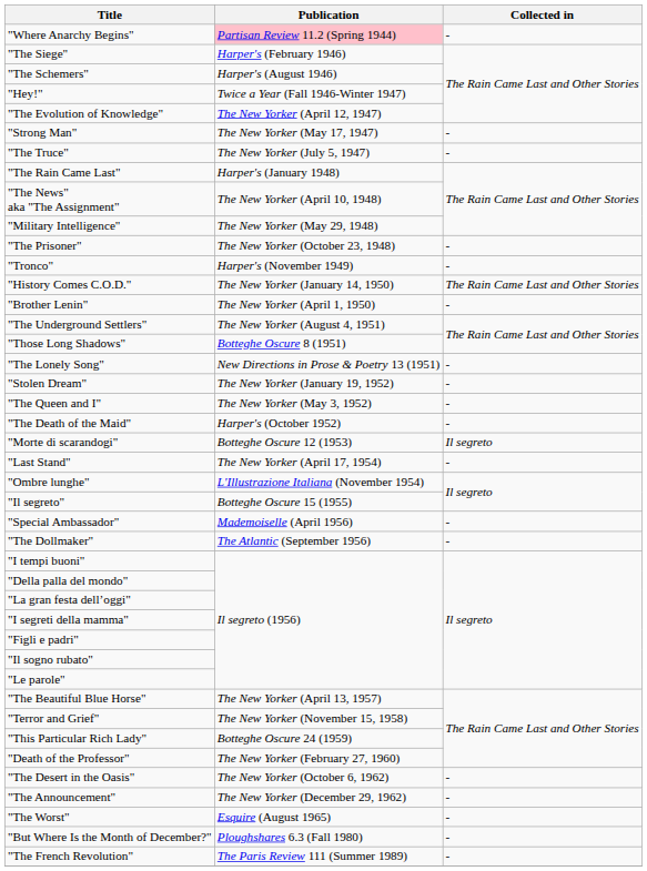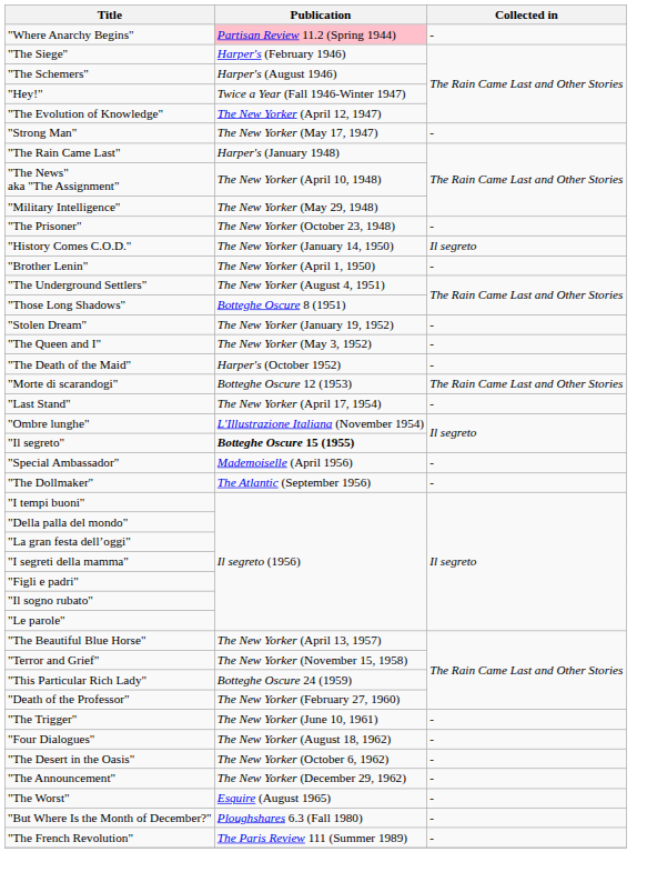- row: "The Truce" | The New Yorker (July 5, 1947) | -
- row: "Tronco" | Harper's (November 1949) | -
"History Comes C.O.D." | Collected in: The Rain Came Last and Other Stories -> Il segreto
- row: "The Lonely Song" | New Directions in Prose & Poetry 13 (1951) | -
"Morte di scarandogi" | Collected in: Il segreto -> The Rain Came Last and Other Stories
"Il segreto" | Publication: normal -> bold
+ row: "The Trigger" | The New Yorker (June 10, 1961) | -
+ row: "Four Dialogues" | The New Yorker (August 18, 1962) | -
